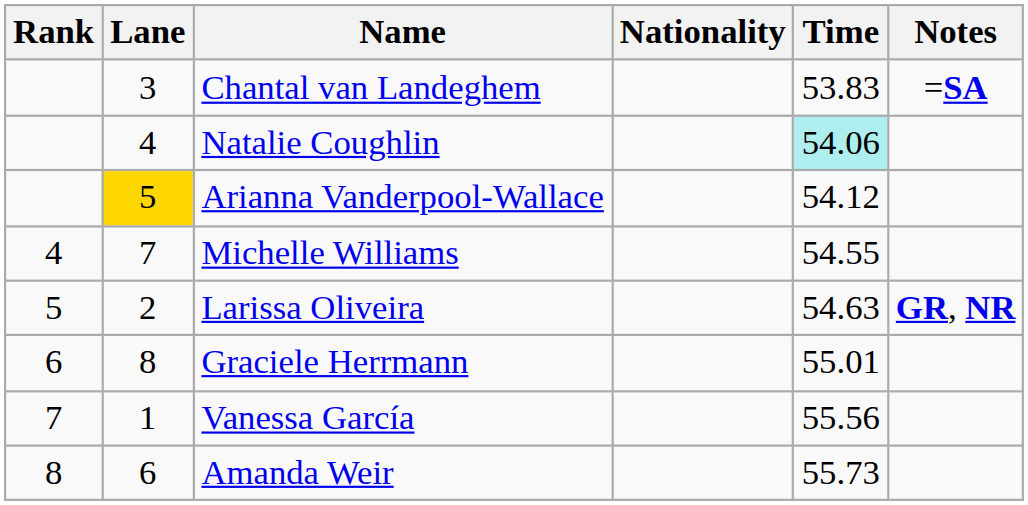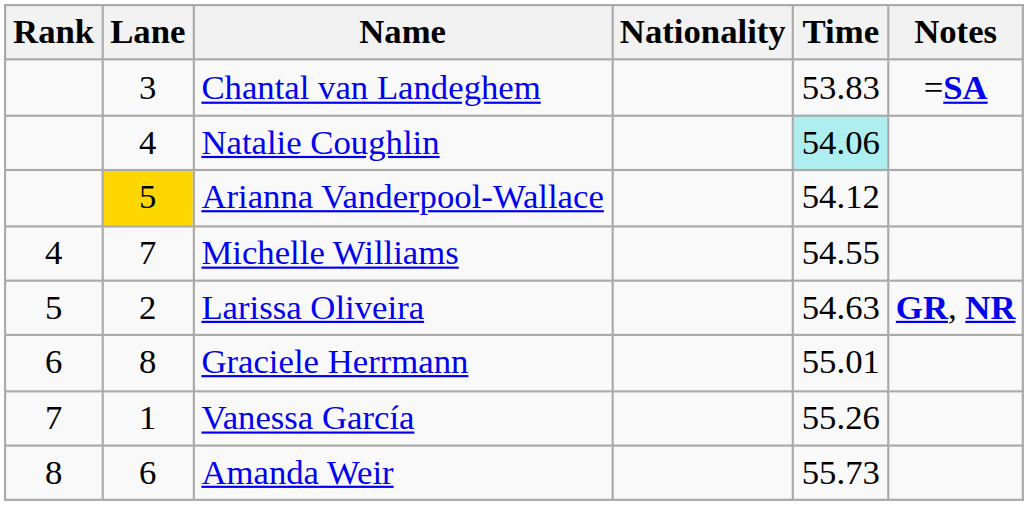Vanessa García | Time: 55.56 -> 55.26
